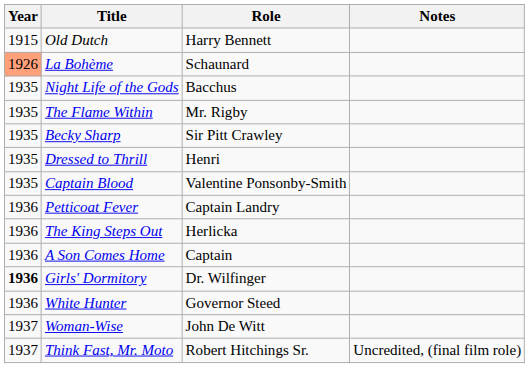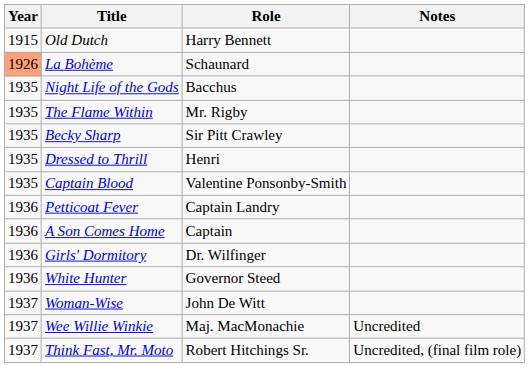- row: 1936 | The King Steps Out | Herlicka
Girls' Dormitory | Year: bold -> normal
+ row: 1937 | Wee Willie Winkie | Maj. MacMonachie | Uncredited
